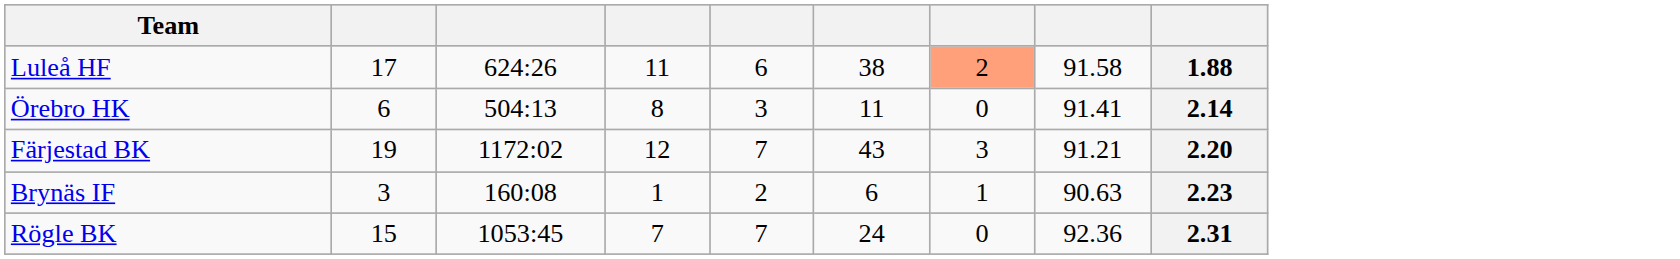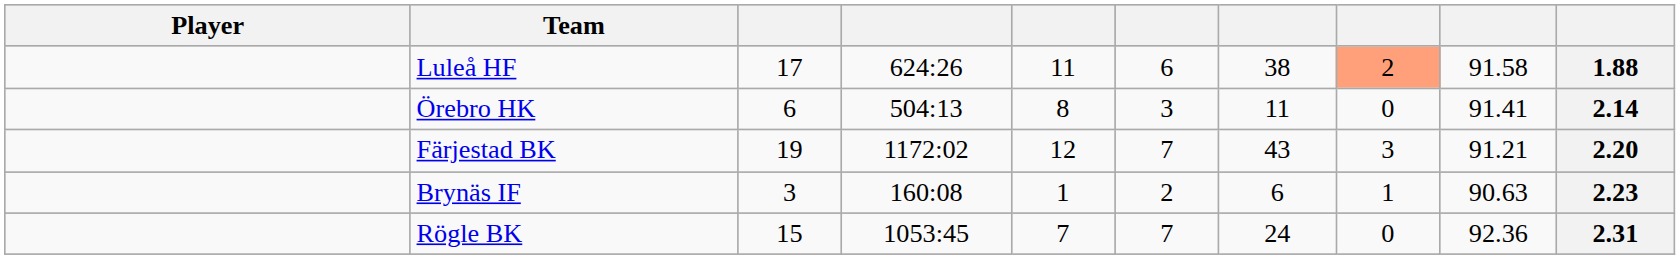+ column: Player
